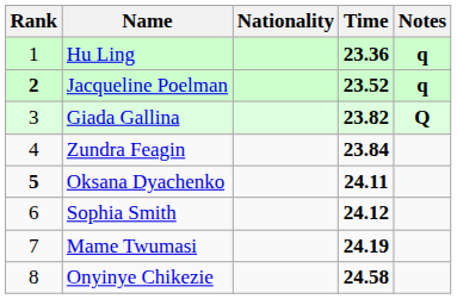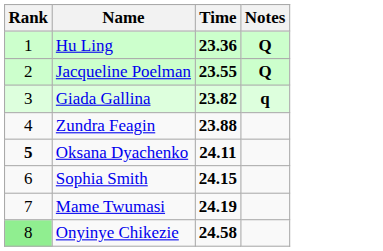- column: Nationality
Hu Ling | Notes: q -> Q
Jacqueline Poelman | Rank: bold -> normal
Jacqueline Poelman | Time: 23.52 -> 23.55
Jacqueline Poelman | Notes: q -> Q
Giada Gallina | Notes: Q -> q
Zundra Feagin | Time: 23.84 -> 23.88
Sophia Smith | Time: 24.12 -> 24.15
Onyinye Chikezie | Rank: no background -> lightgreen background
